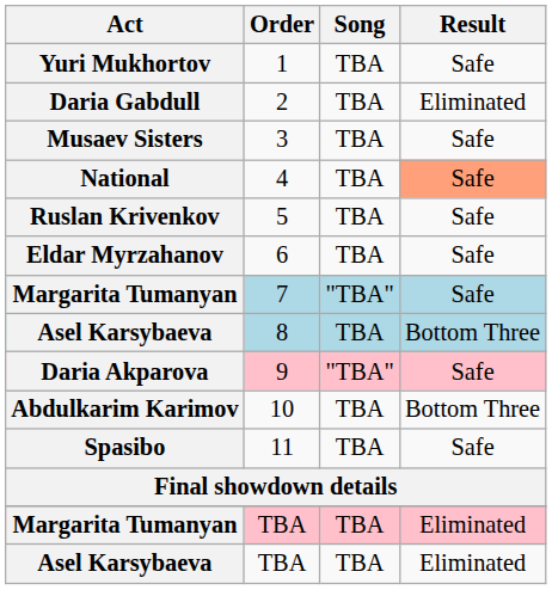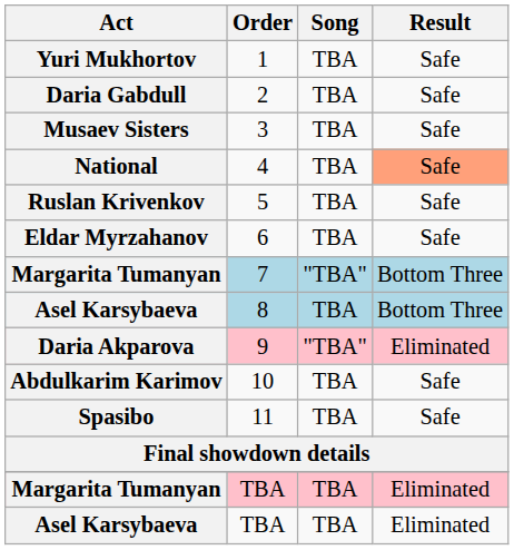2 | Result: Eliminated -> Safe
7 | Result: Safe -> Bottom Three
9 | Result: Safe -> Eliminated
10 | Result: Bottom Three -> Safe
